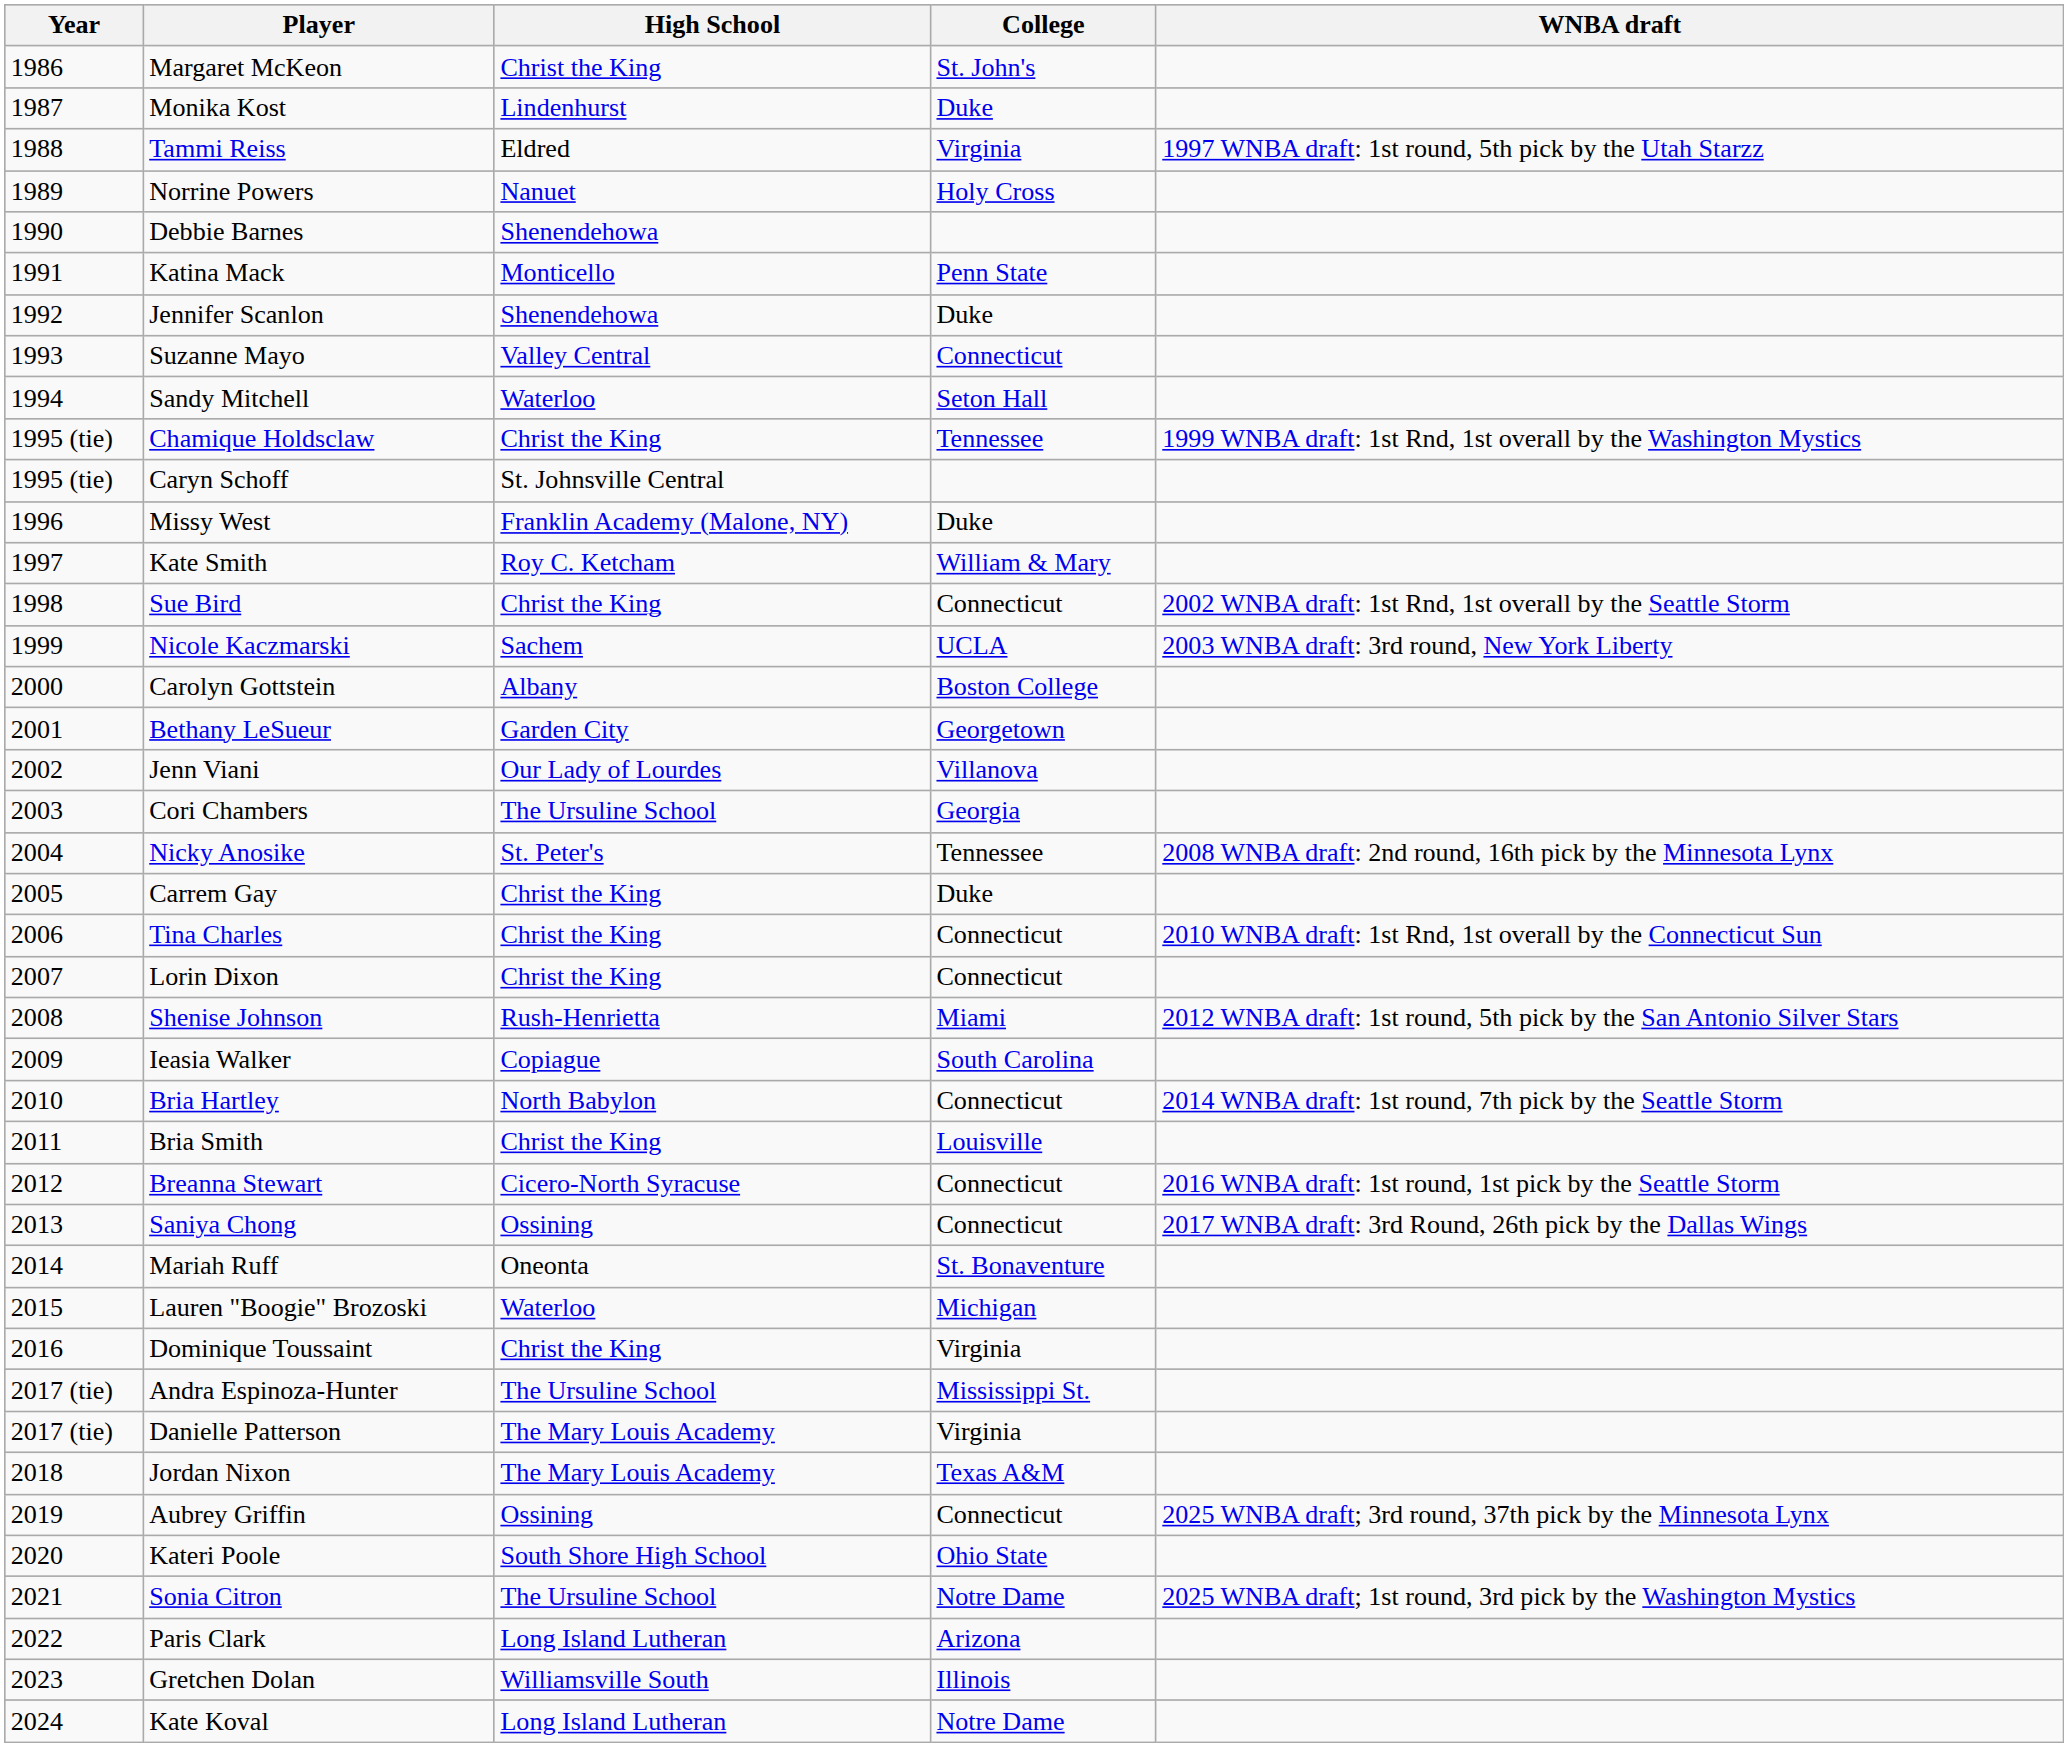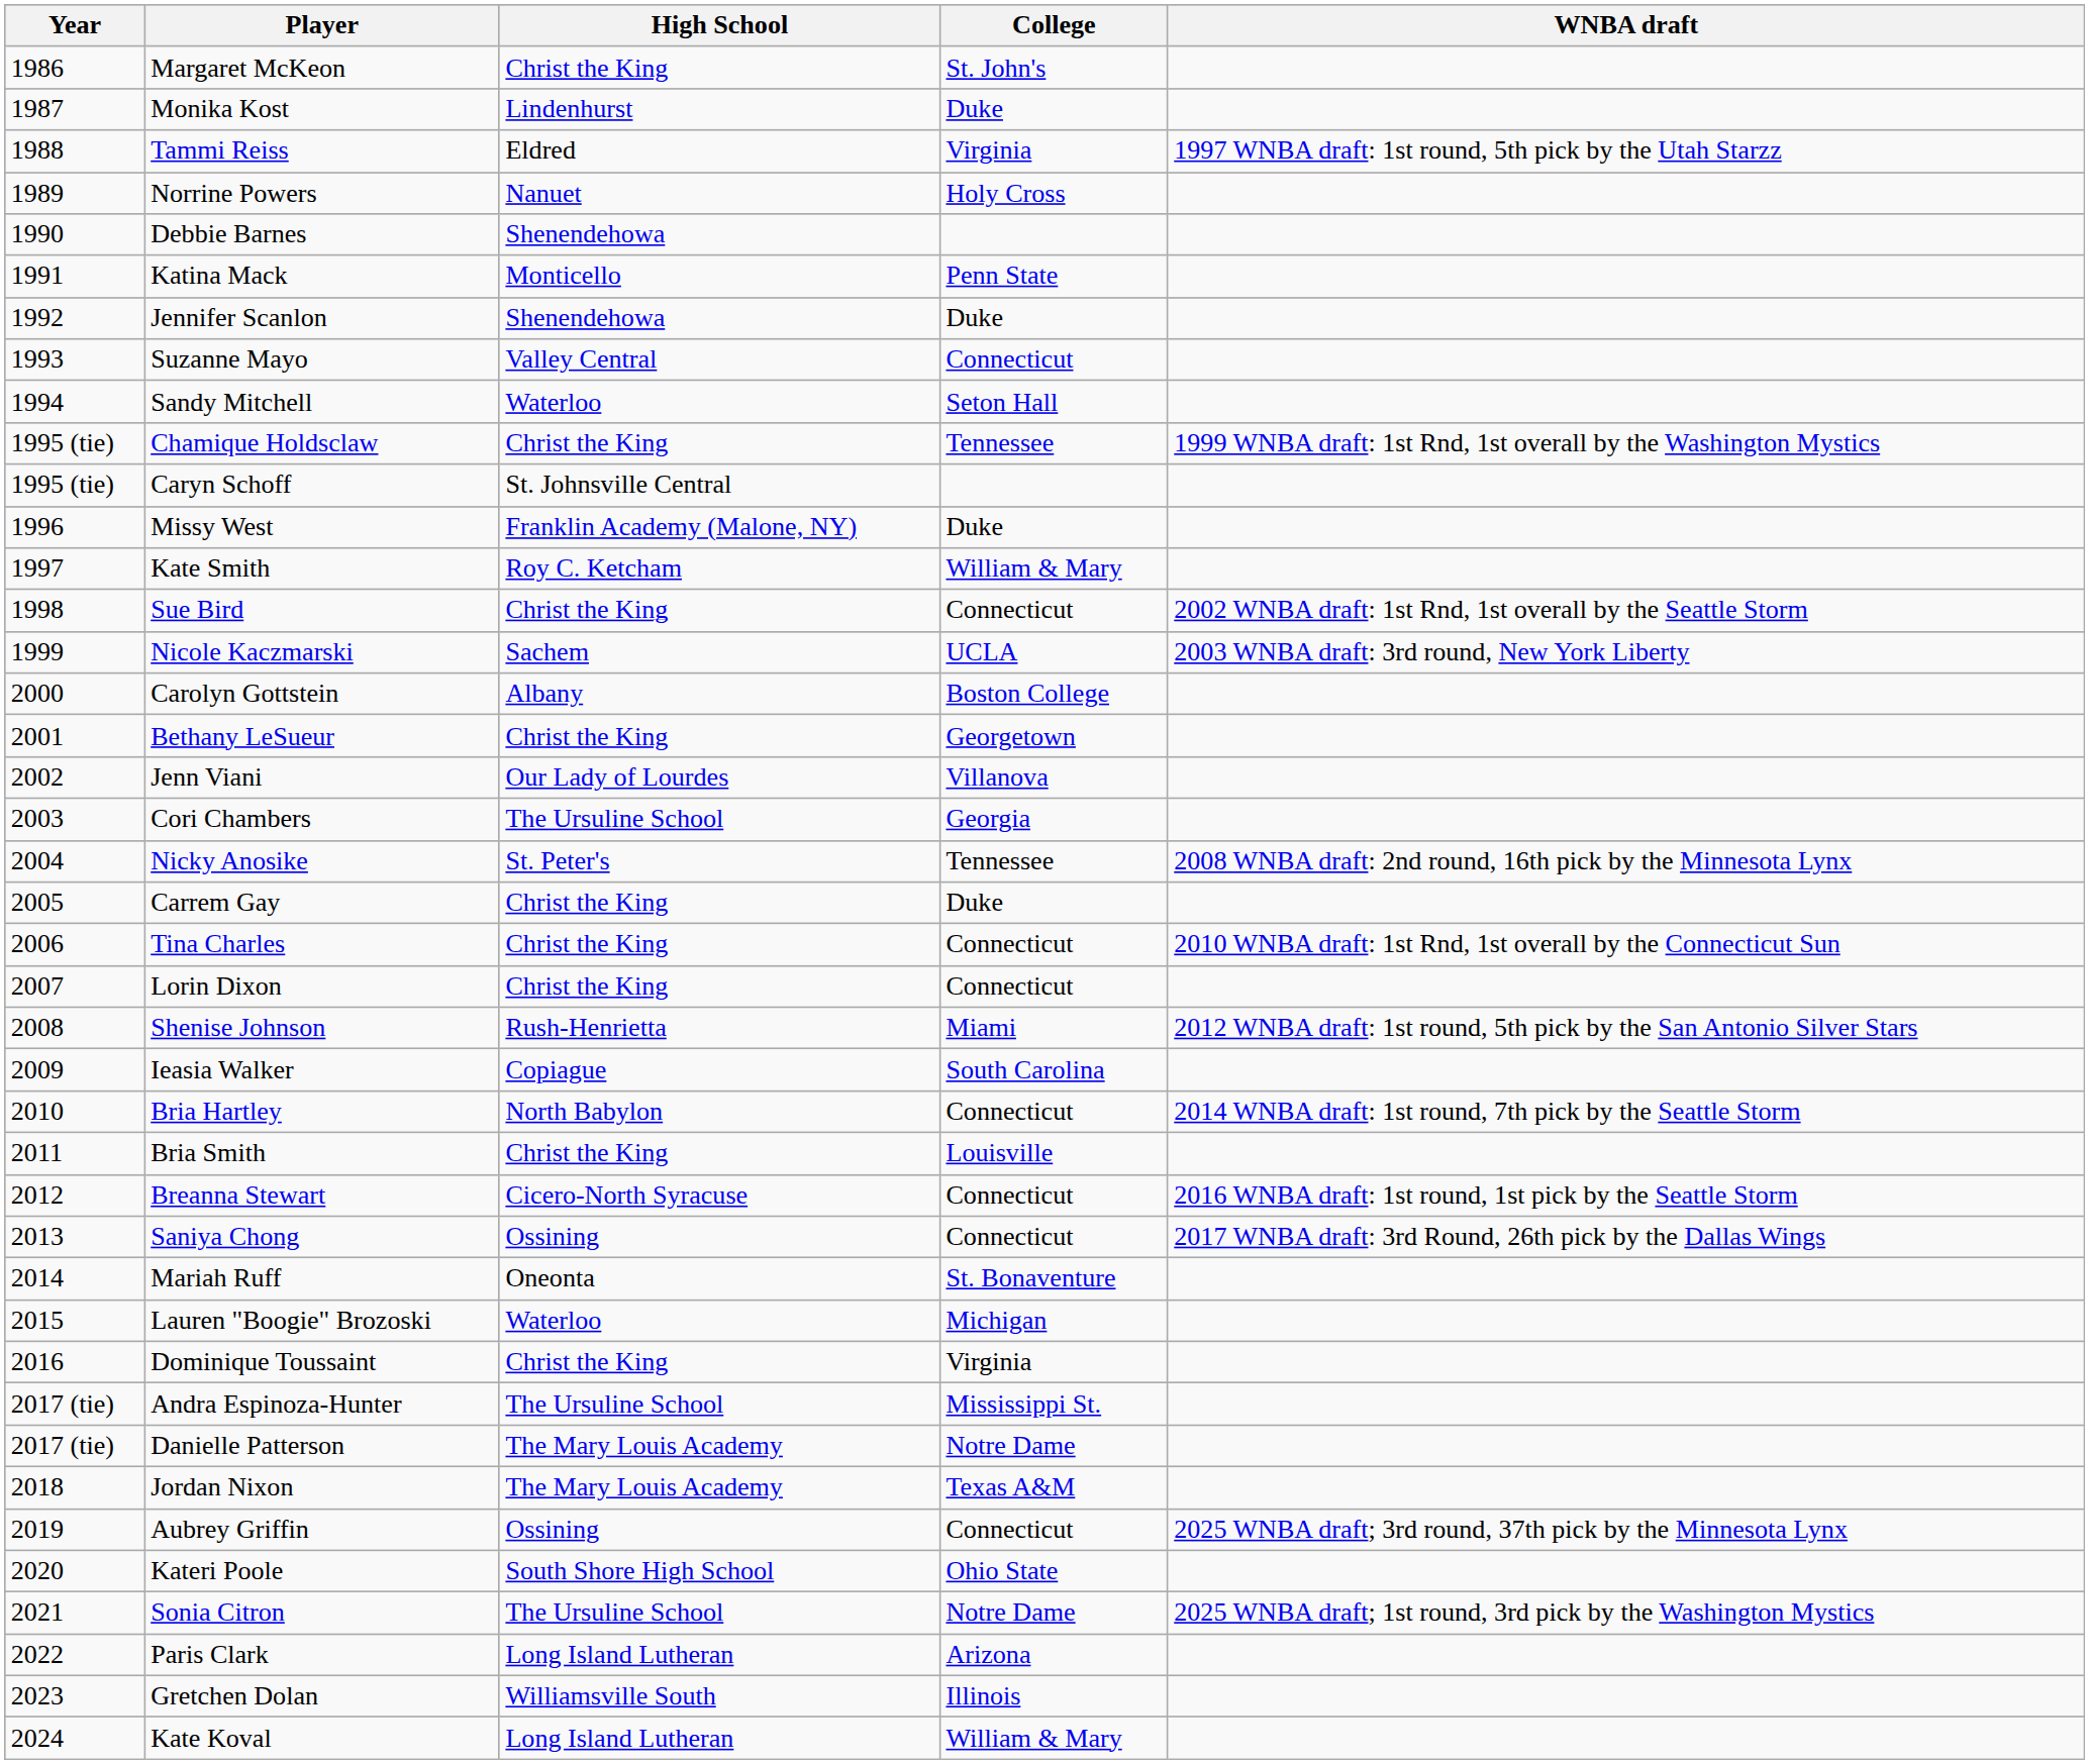Bethany LeSueur | High School: Garden City -> Christ the King
Danielle Patterson | College: Virginia -> Notre Dame
Kate Koval | College: Notre Dame -> William & Mary
